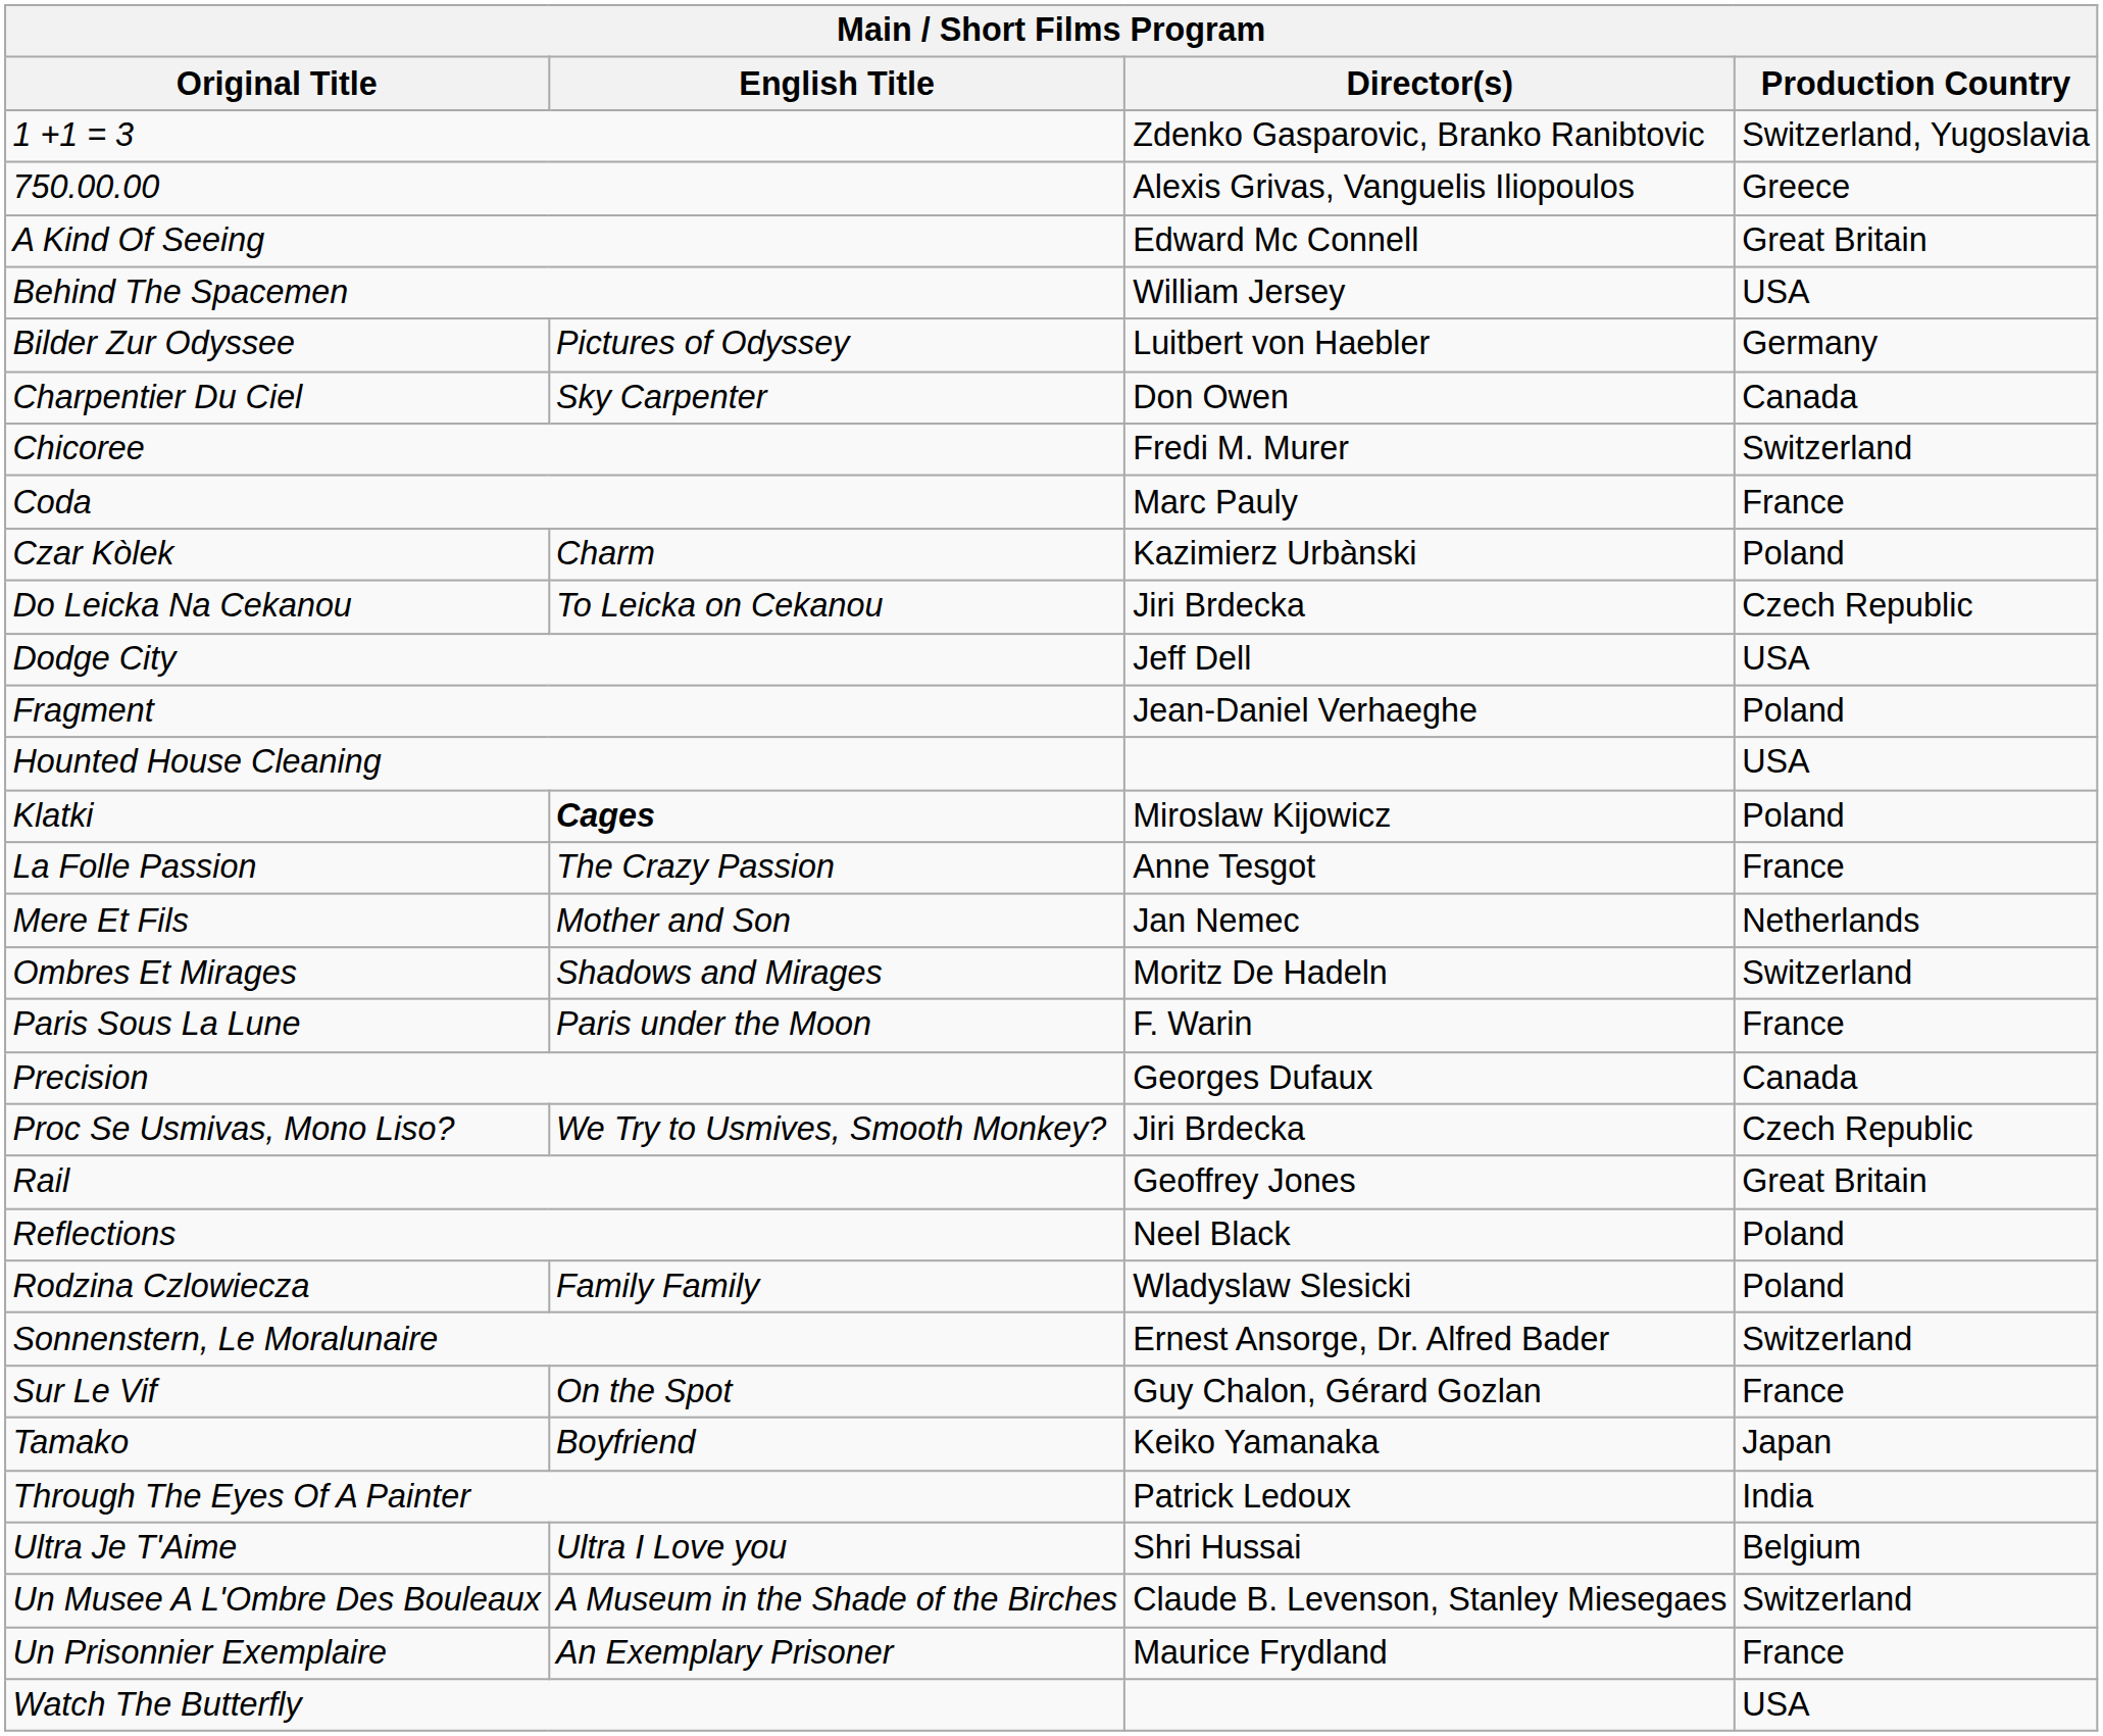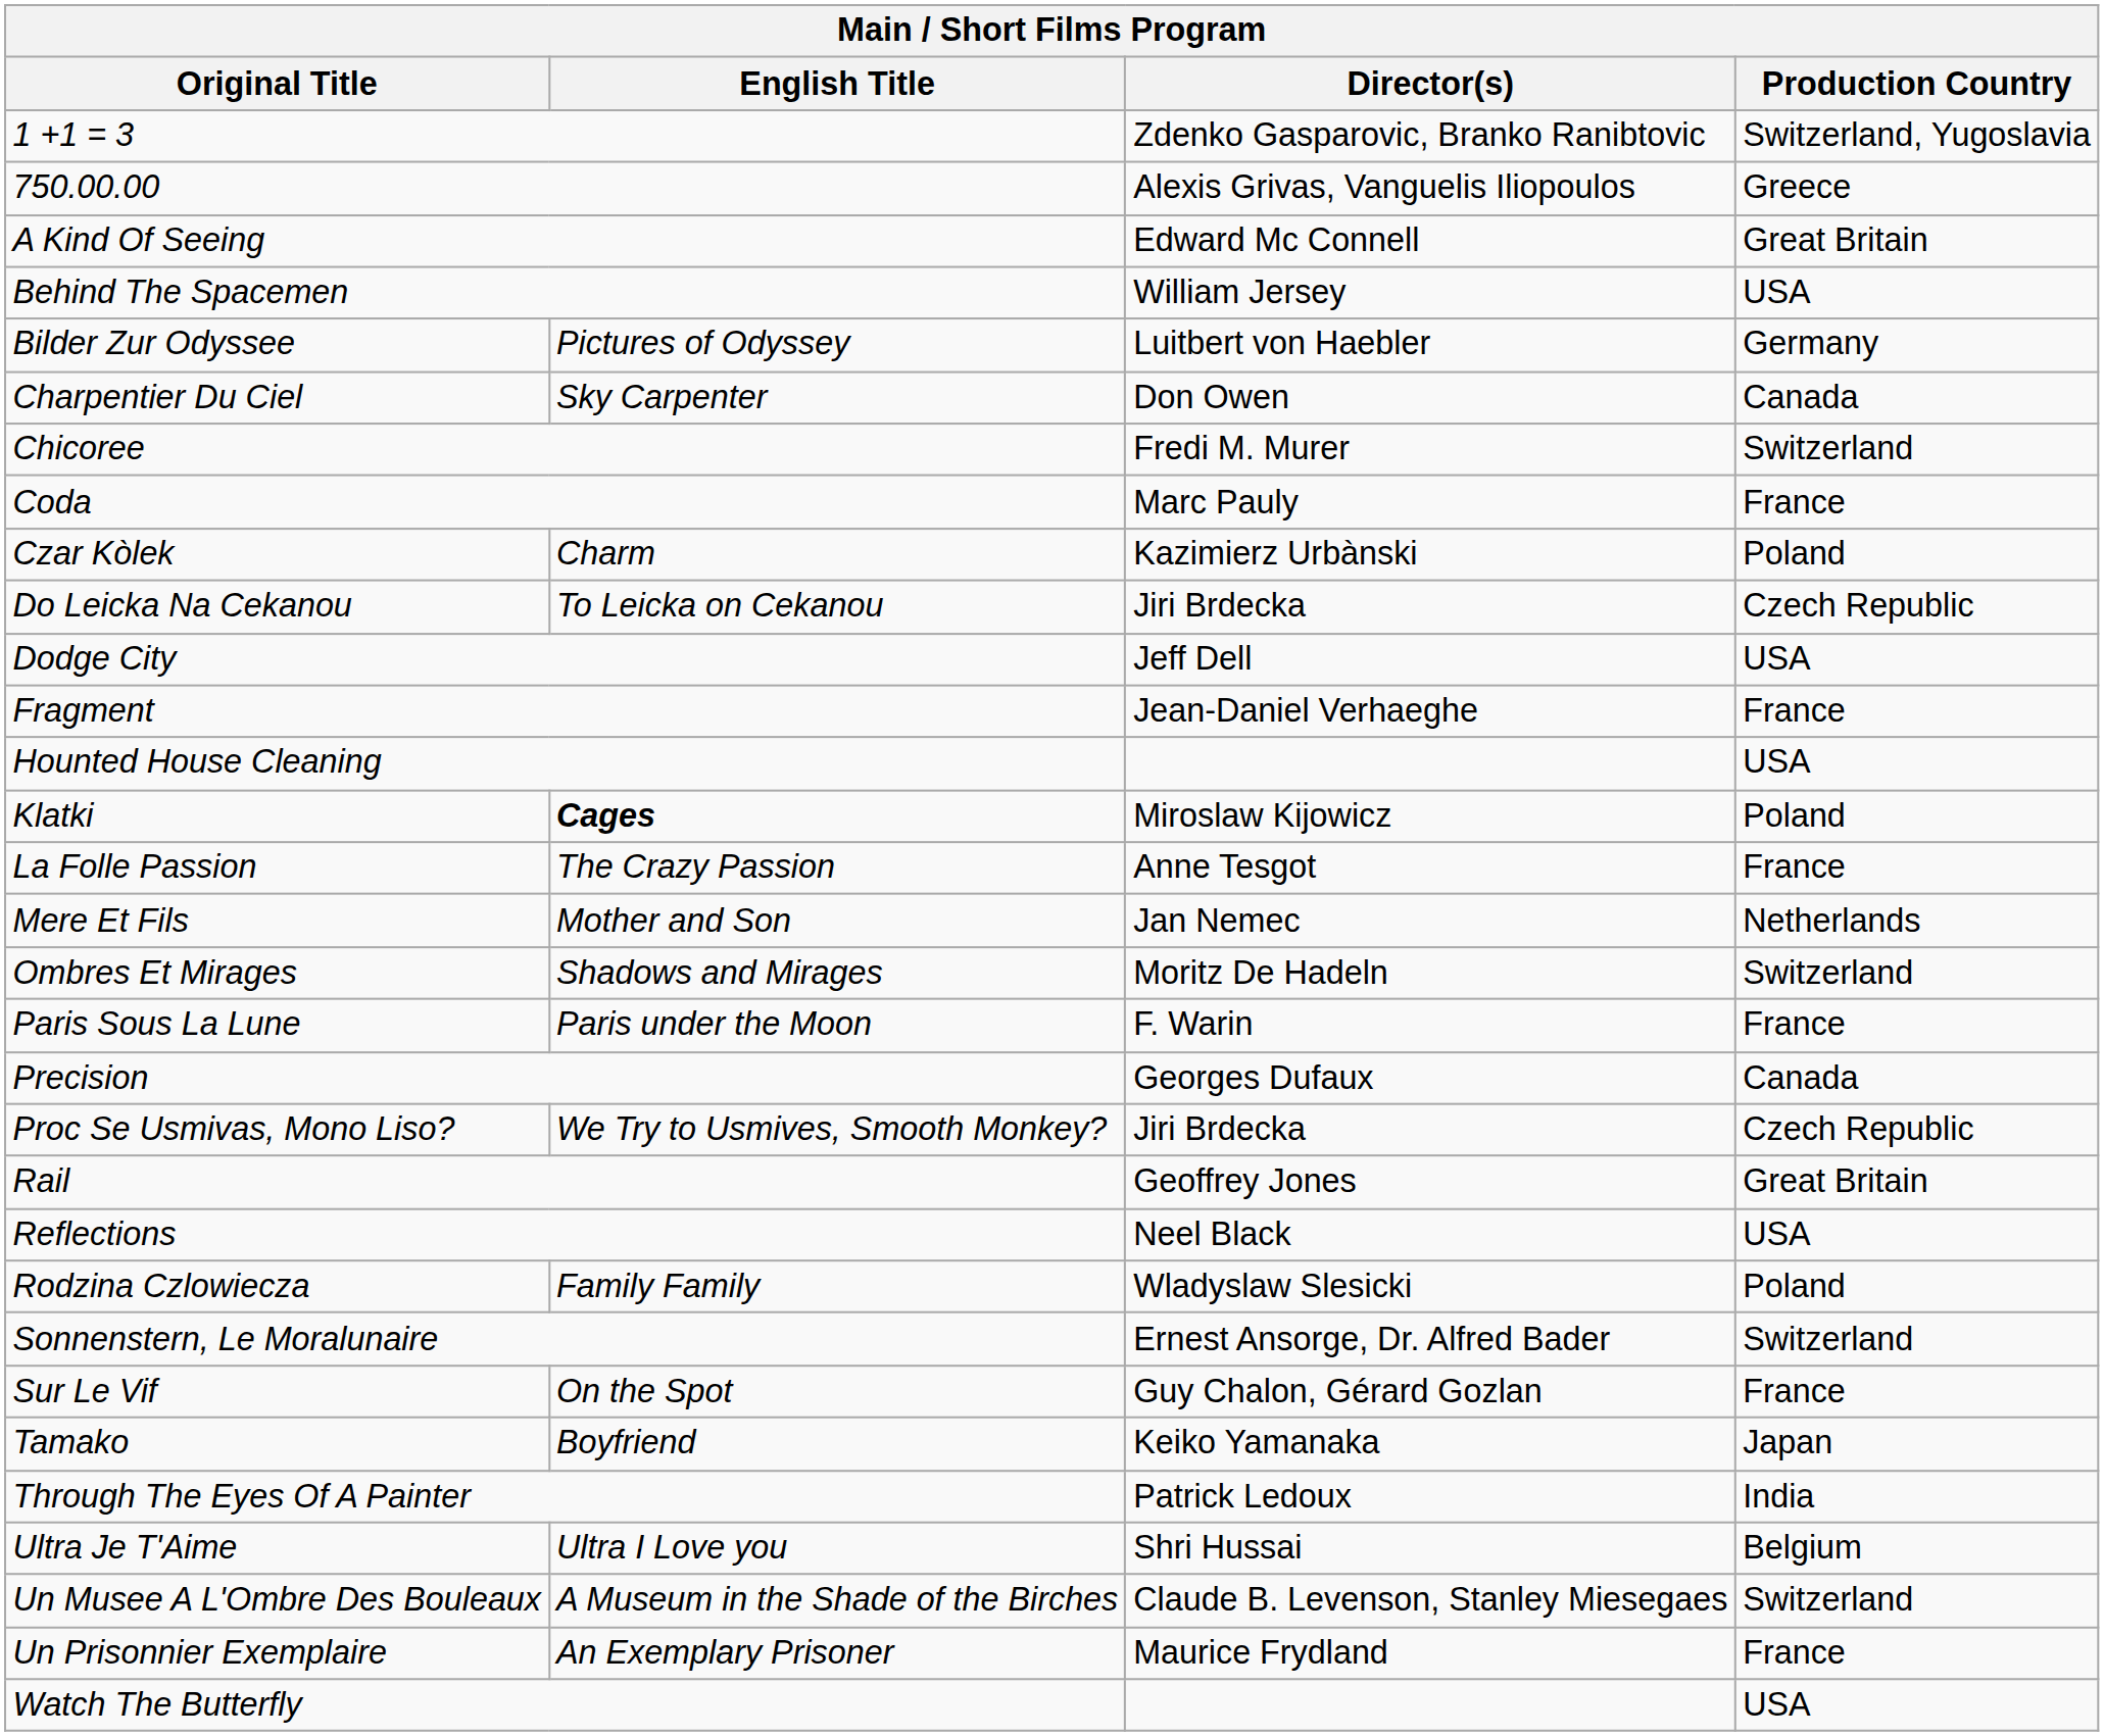Fragment | Production Country: Poland -> France
Reflections | Production Country: Poland -> USA
